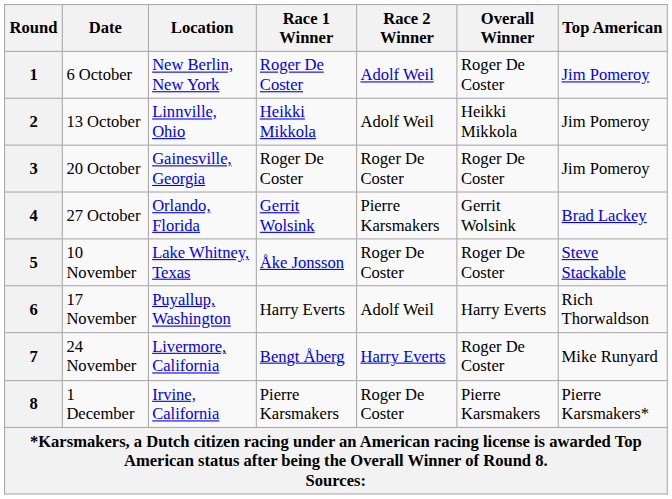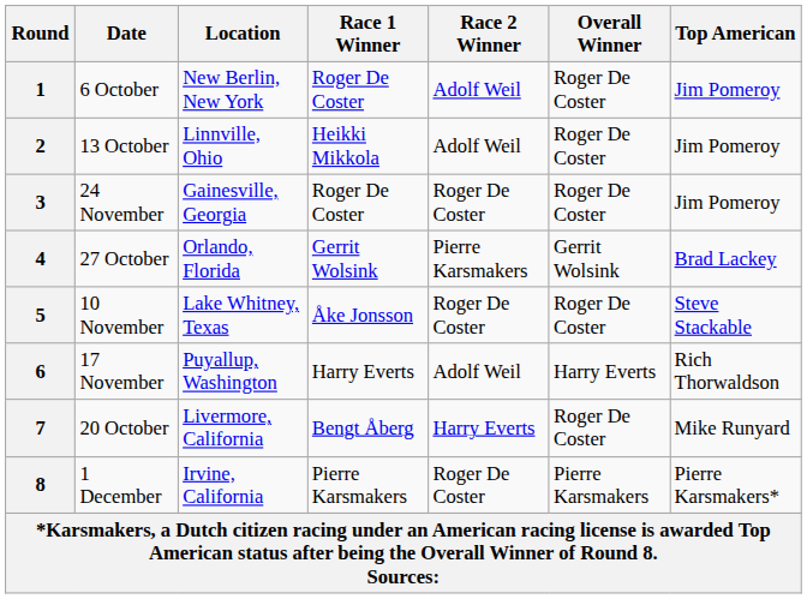2 | Overall Winner: Heikki Mikkola -> Roger De Coster
3 | Date: 20 October -> 24 November
7 | Date: 24 November -> 20 October
